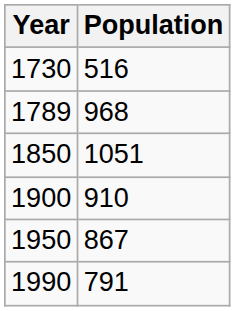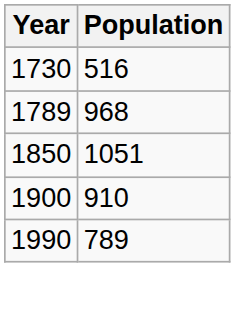- row: 1950 | 867
1990 | Population: 791 -> 789
